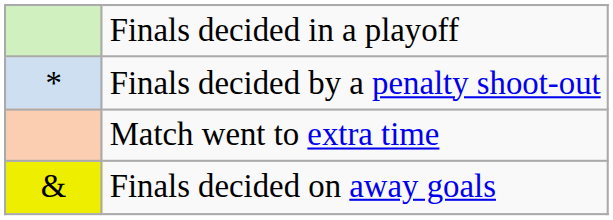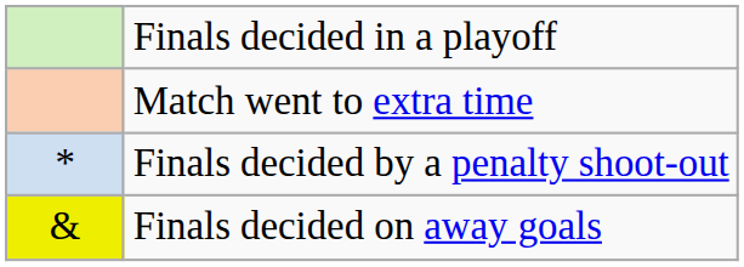rows swapped: Finals decided by a penalty shoot-out <-> Match went to extra time
